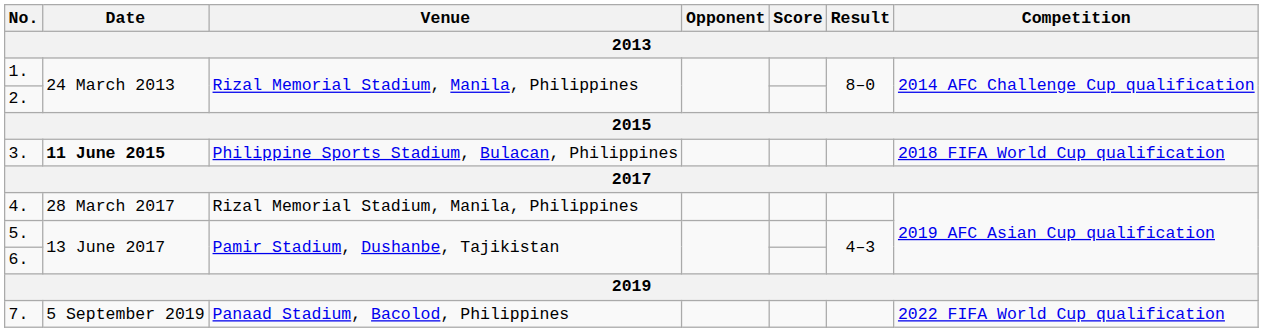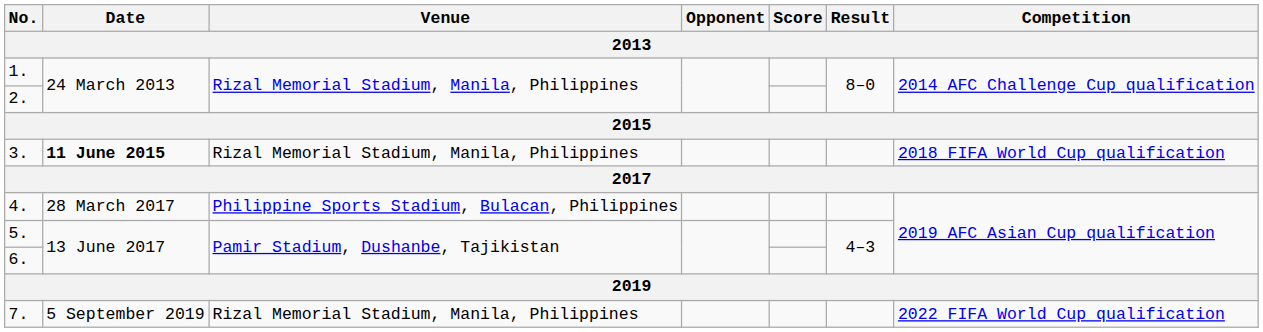3. | Venue: Philippine Sports Stadium, Bulacan, Philippines -> Rizal Memorial Stadium, Manila, Philippines
4. | Venue: Rizal Memorial Stadium, Manila, Philippines -> Philippine Sports Stadium, Bulacan, Philippines
7. | Venue: Panaad Stadium, Bacolod, Philippines -> Rizal Memorial Stadium, Manila, Philippines
